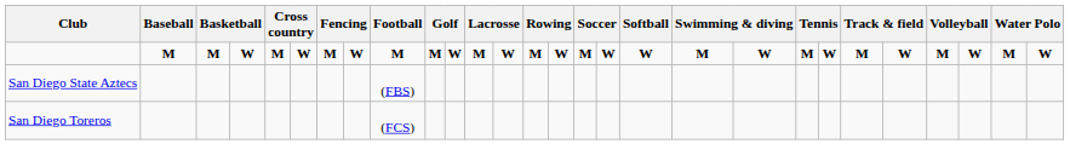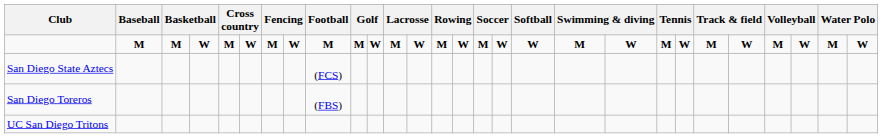San Diego State Aztecs | Football: (FBS) -> (FCS)
San Diego Toreros | Football: (FCS) -> (FBS)
+ row: UC San Diego Tritons
